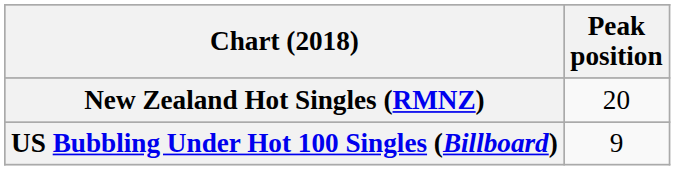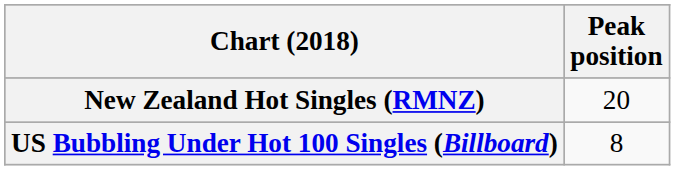US Bubbling Under Hot 100 Singles (Billboard) | Peak position: 9 -> 8
